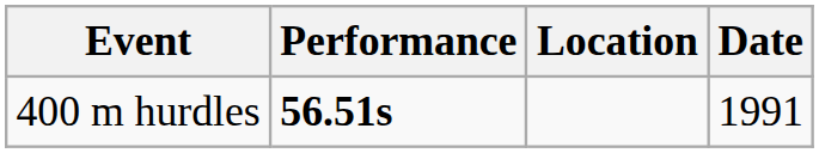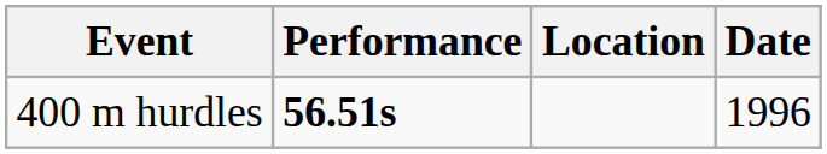400 m hurdles | Date: 1991 -> 1996
